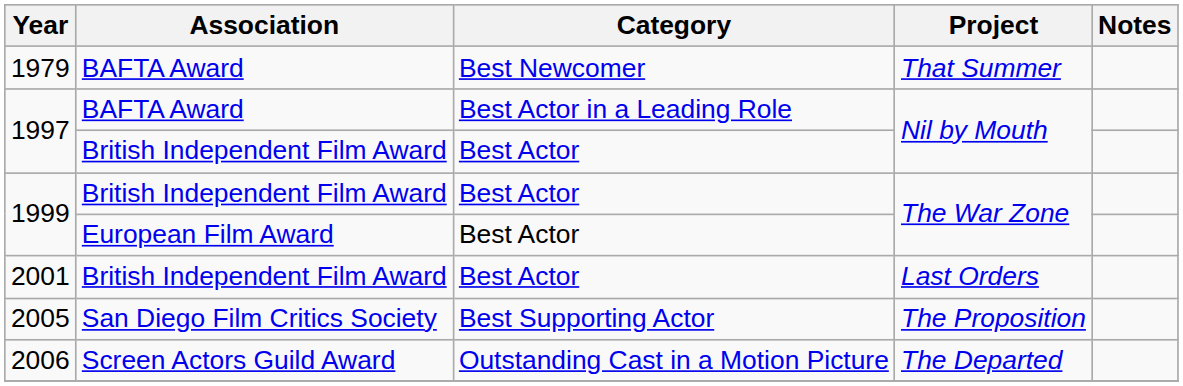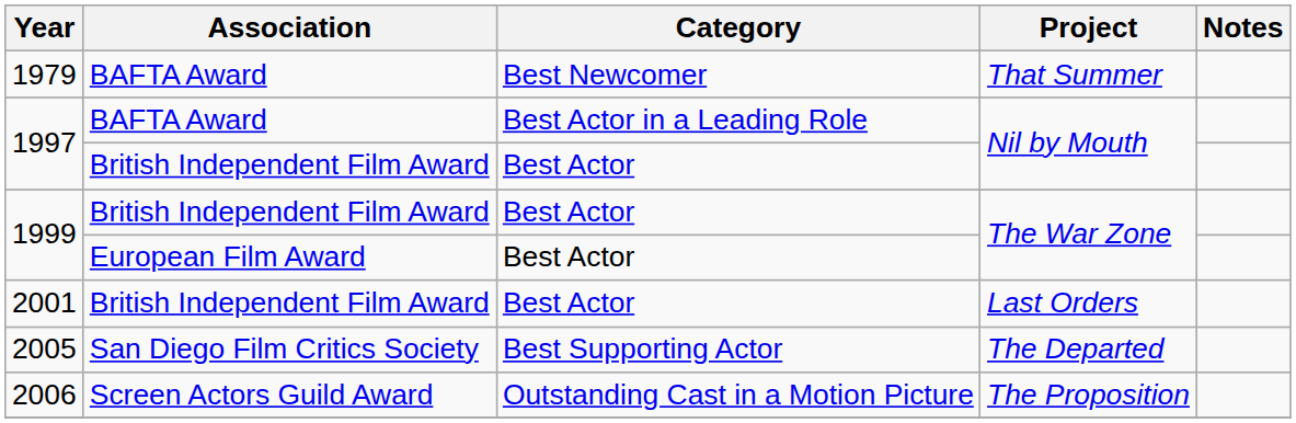2005 | Project: The Proposition -> The Departed
2006 | Project: The Departed -> The Proposition
